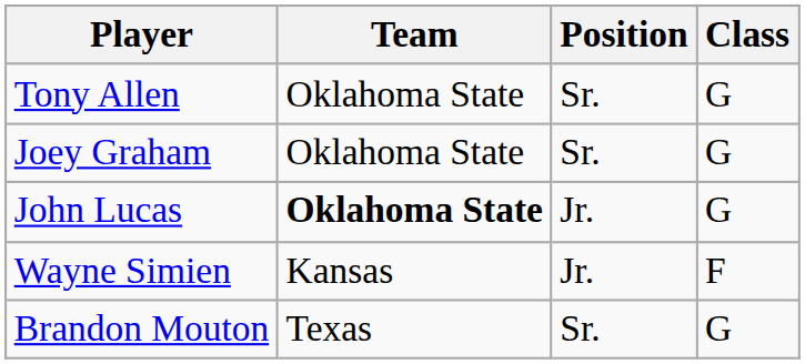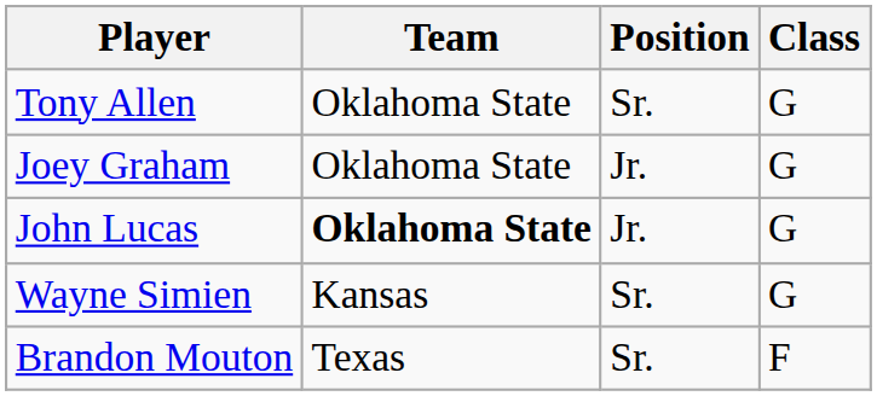Joey Graham | Position: Sr. -> Jr.
Wayne Simien | Position: Jr. -> Sr.
Wayne Simien | Class: F -> G
Brandon Mouton | Class: G -> F
